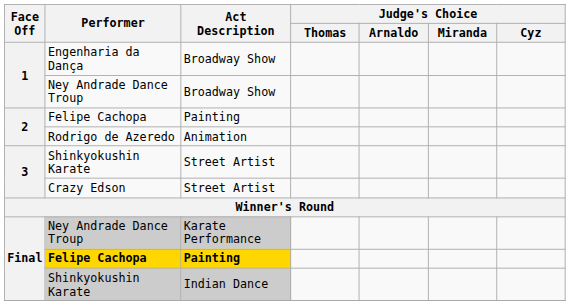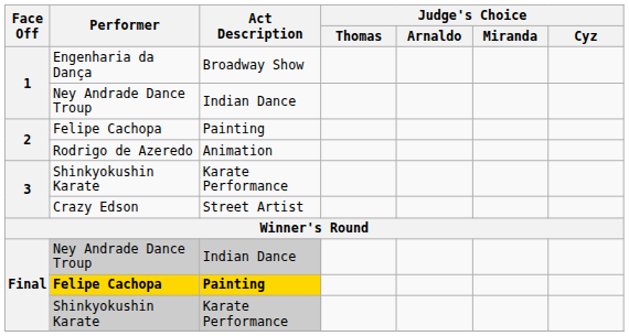1 / Ney Andrade Dance Troup | Act Description: Broadway Show -> Indian Dance
3 / Shinkyokushin Karate | Act Description: Street Artist -> Karate Performance
Final / Ney Andrade Dance Troup | Act Description: Karate Performance -> Indian Dance
Final / Shinkyokushin Karate | Act Description: Indian Dance -> Karate Performance
